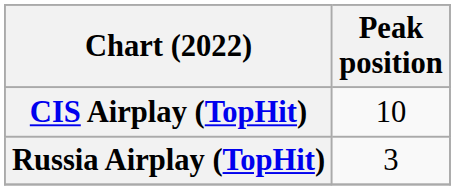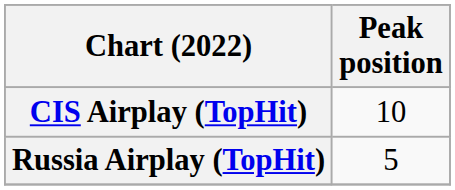Russia Airplay (TopHit) | Peak position: 3 -> 5
